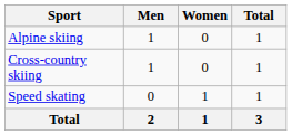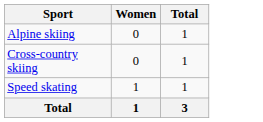- column: Men | 1 | 1 | 0 | 2
